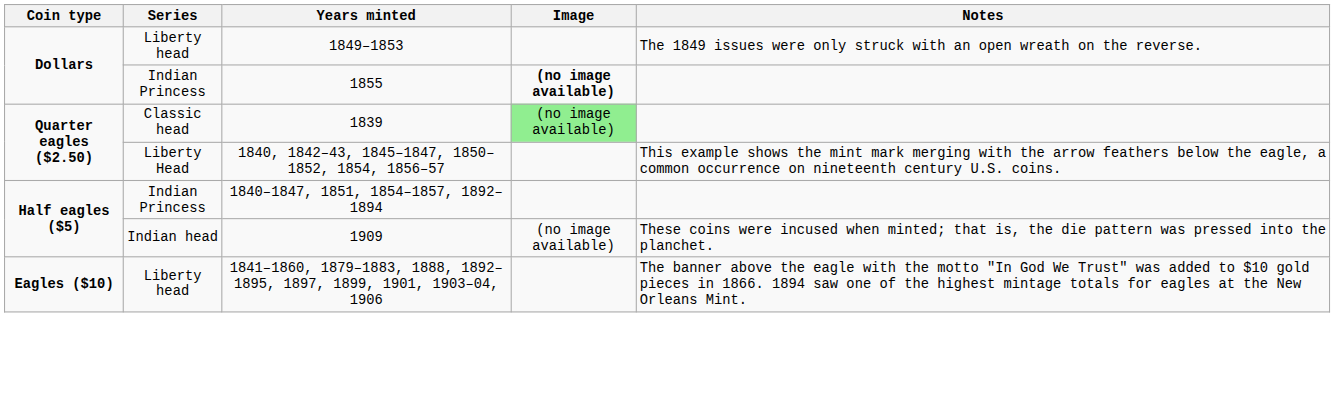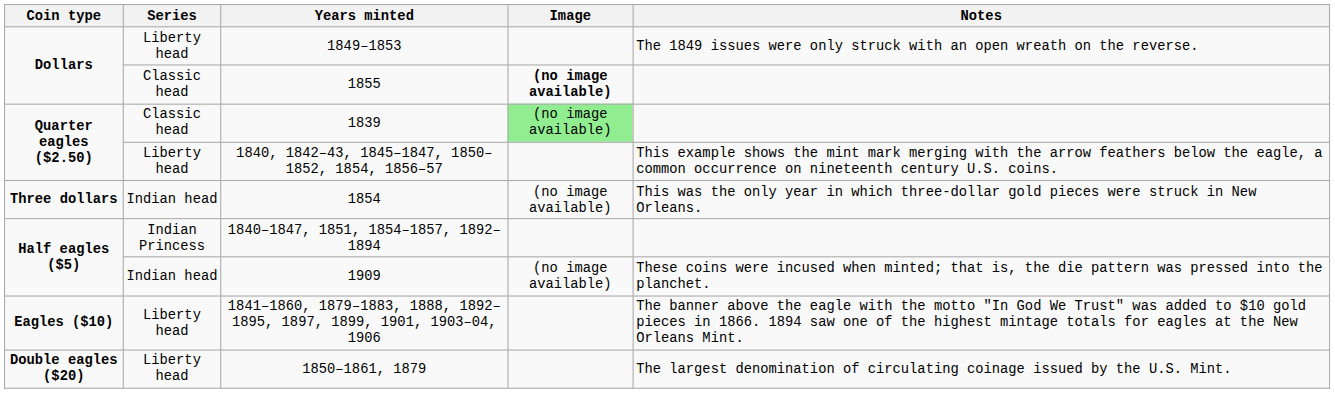1855 | Series: Indian Princess -> Classic head
1840, 1842–43, 1845–1847, 1850–1852, 1854, 1856–57 | Series: Liberty Head -> Liberty head
+ row: Three dollars | Indian head | 1854 | (no image available) | This was the only year in which three-dollar gold pieces were struck in New Orleans.
+ row: Double eagles ($20) | Liberty head | 1850–1861, 1879 | The largest denomination of circulating coinage issued by the U.S. Mint.
